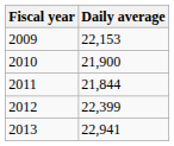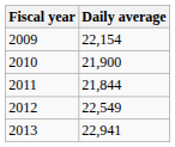2009 | Daily average: 22,153 -> 22,154
2012 | Daily average: 22,399 -> 22,549
